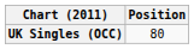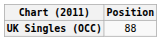UK Singles (OCC) | Position: 80 -> 88
